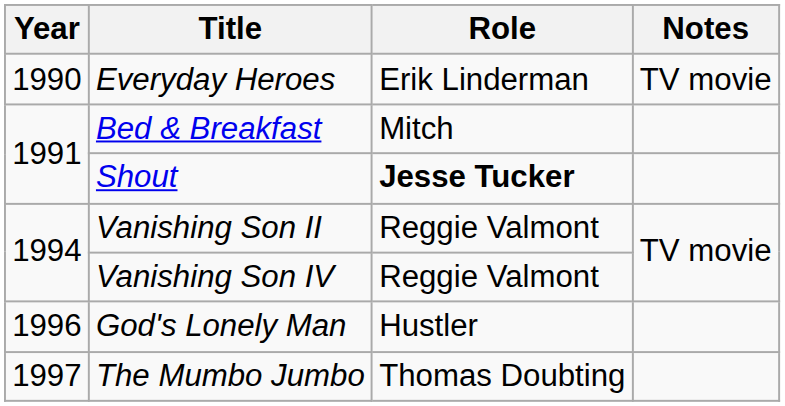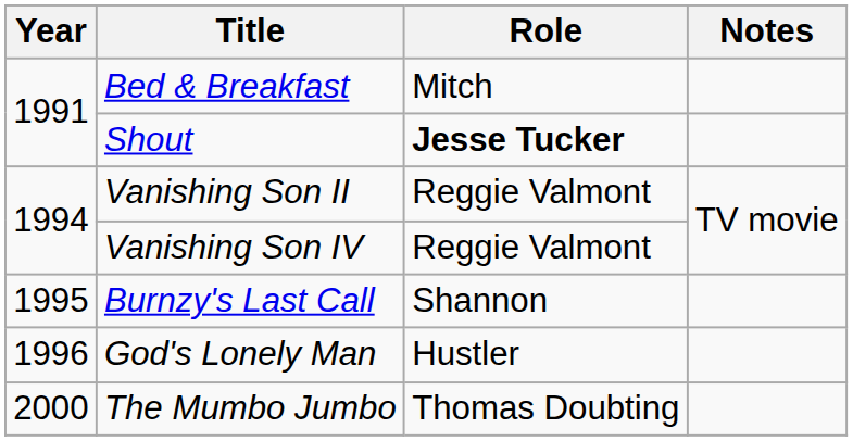- row: 1990 | Everyday Heroes | Erik Linderman | TV movie
+ row: 1995 | Burnzy's Last Call | Shannon
The Mumbo Jumbo | Year: 1997 -> 2000
